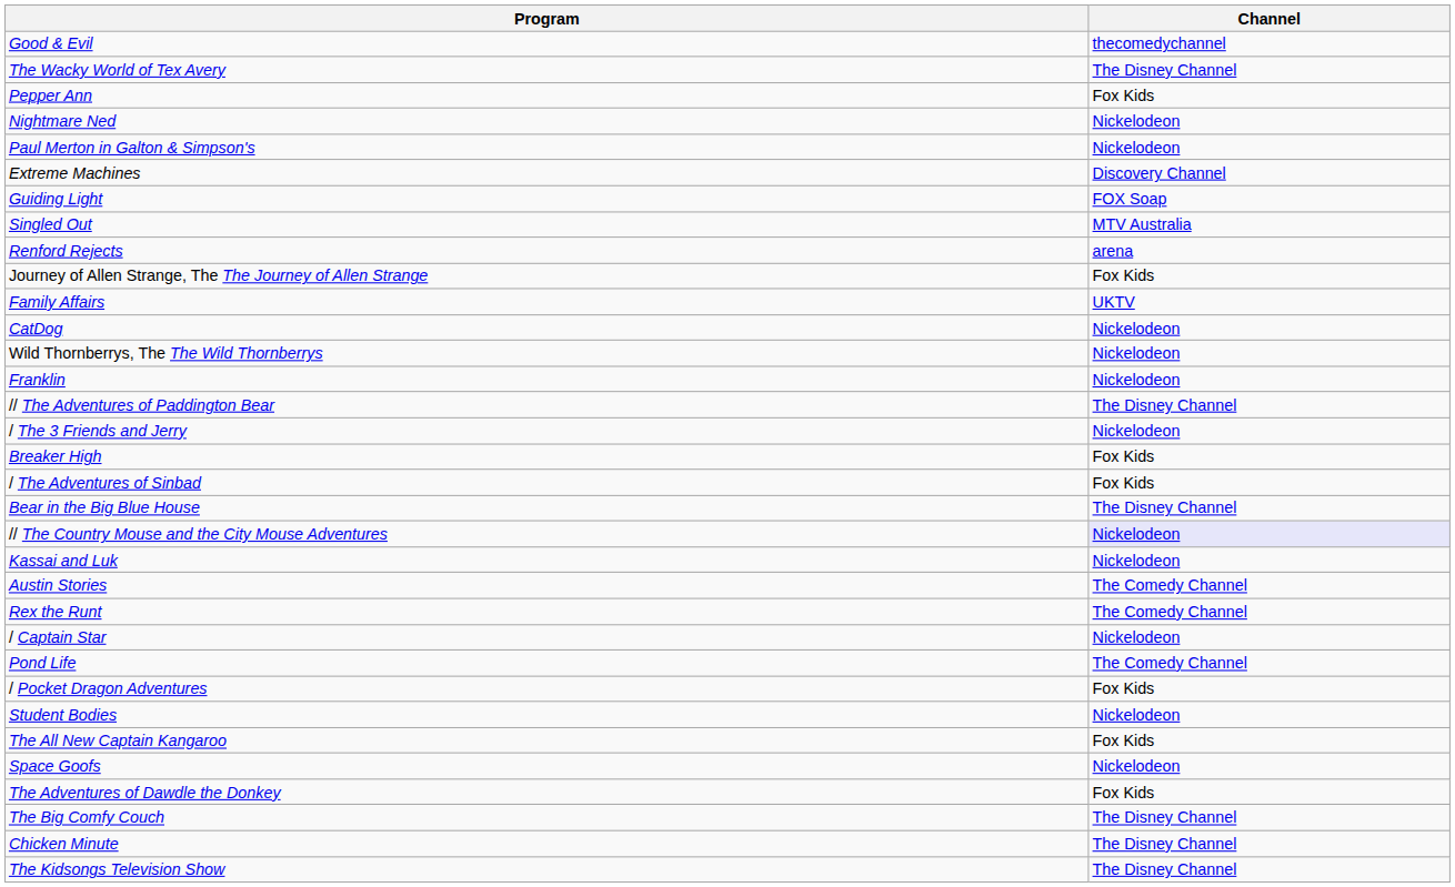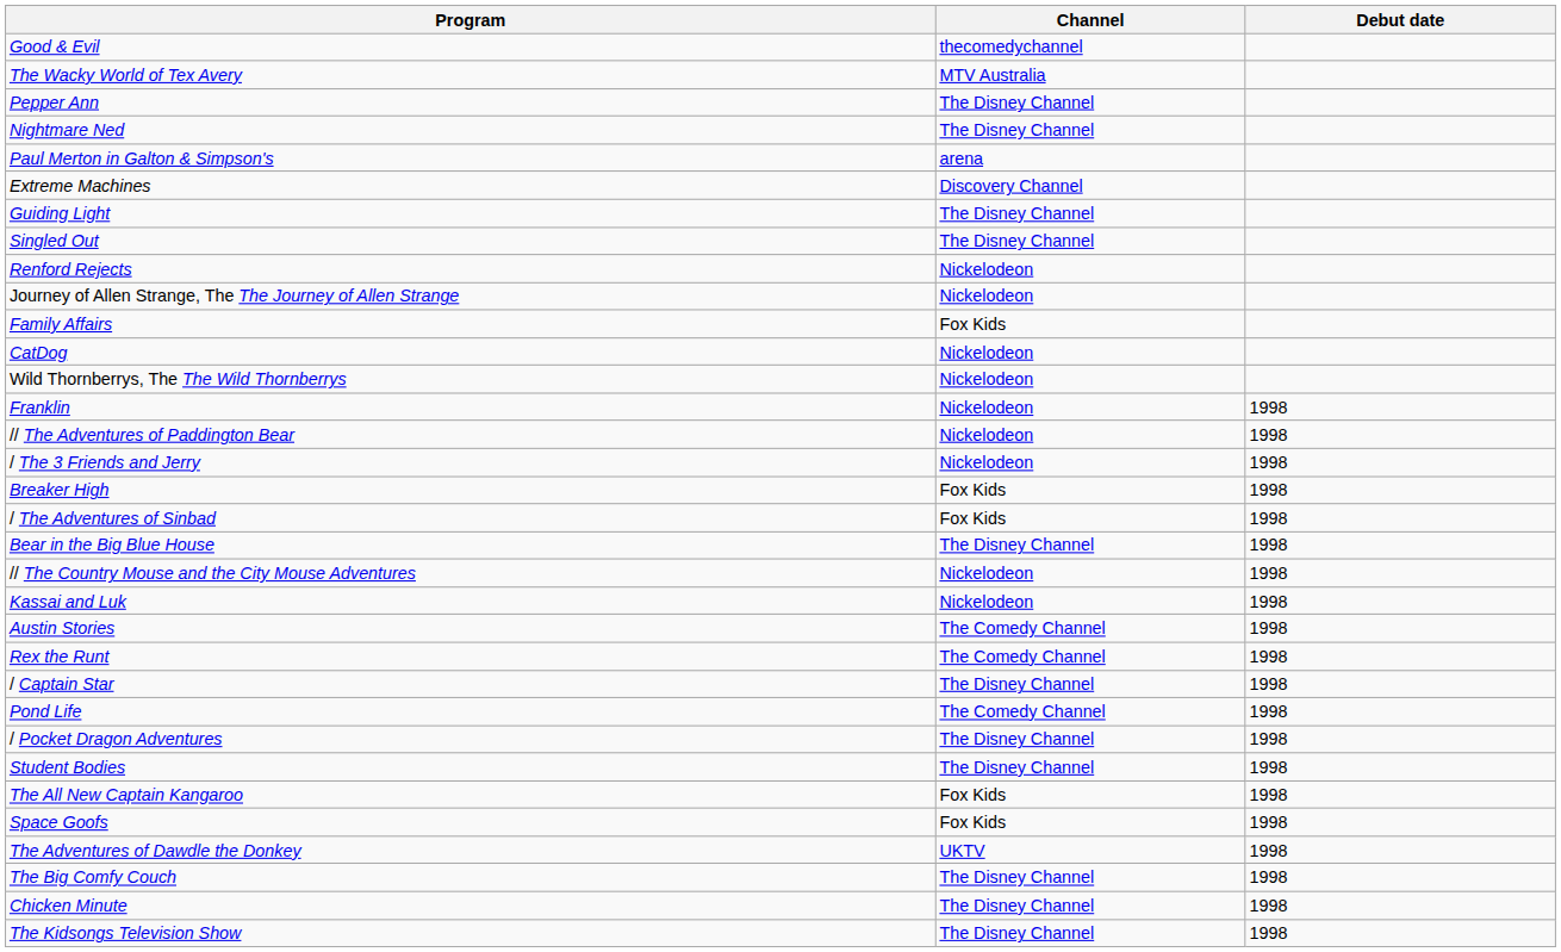+ column: Debut date | 1998 | 1998 | 1998 | 1998 | 1998 | 1998 | 1998 | 1998 | 1998 | 1998 | 1998 | 1998 | 1998 | 1998 | 1998 | 1998 | 1998 | 1998 | 1998 | 1998
The Wacky World of Tex Avery | Channel: The Disney Channel -> MTV Australia
Pepper Ann | Channel: Fox Kids -> The Disney Channel
Nightmare Ned | Channel: Nickelodeon -> The Disney Channel
Paul Merton in Galton & Simpson's | Channel: Nickelodeon -> arena
Guiding Light | Channel: FOX Soap -> The Disney Channel
Singled Out | Channel: MTV Australia -> The Disney Channel
Renford Rejects | Channel: arena -> Nickelodeon
Journey of Allen Strange, The The Journey of Allen Strange | Channel: Fox Kids -> Nickelodeon
Family Affairs | Channel: UKTV -> Fox Kids
// The Adventures of Paddington Bear | Channel: The Disney Channel -> Nickelodeon
// The Country Mouse and the City Mouse Adventures | Channel: lavender background -> no background
/ Captain Star | Channel: Nickelodeon -> The Disney Channel
/ Pocket Dragon Adventures | Channel: Fox Kids -> The Disney Channel
Student Bodies | Channel: Nickelodeon -> The Disney Channel
Space Goofs | Channel: Nickelodeon -> Fox Kids
The Adventures of Dawdle the Donkey | Channel: Fox Kids -> UKTV
